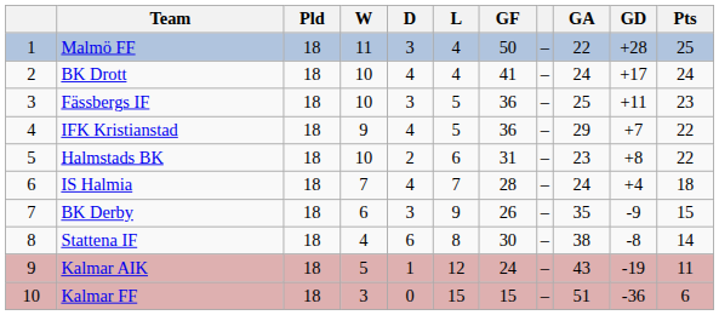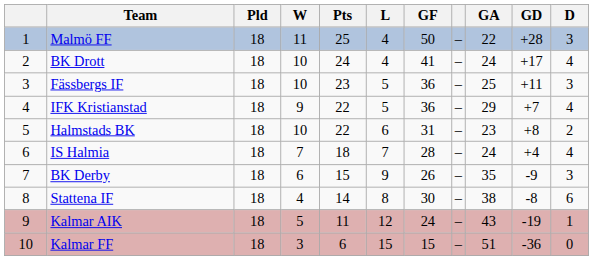columns swapped: D <-> Pts
